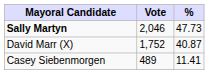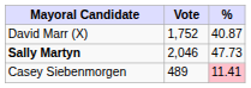rows swapped: Sally Martyn <-> David Marr (X)
Casey Siebenmorgen | %: no background -> pink background
